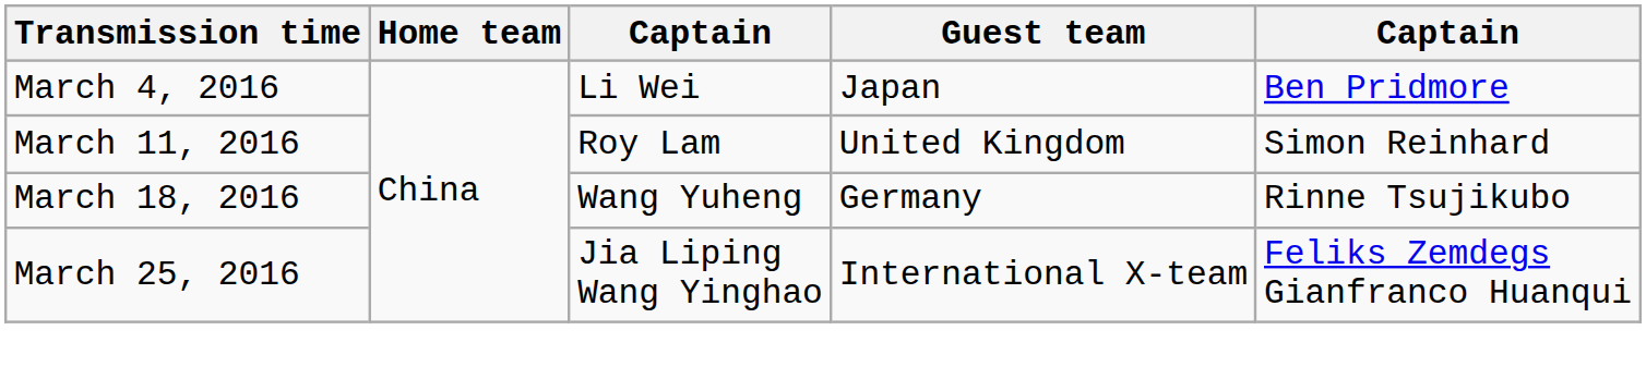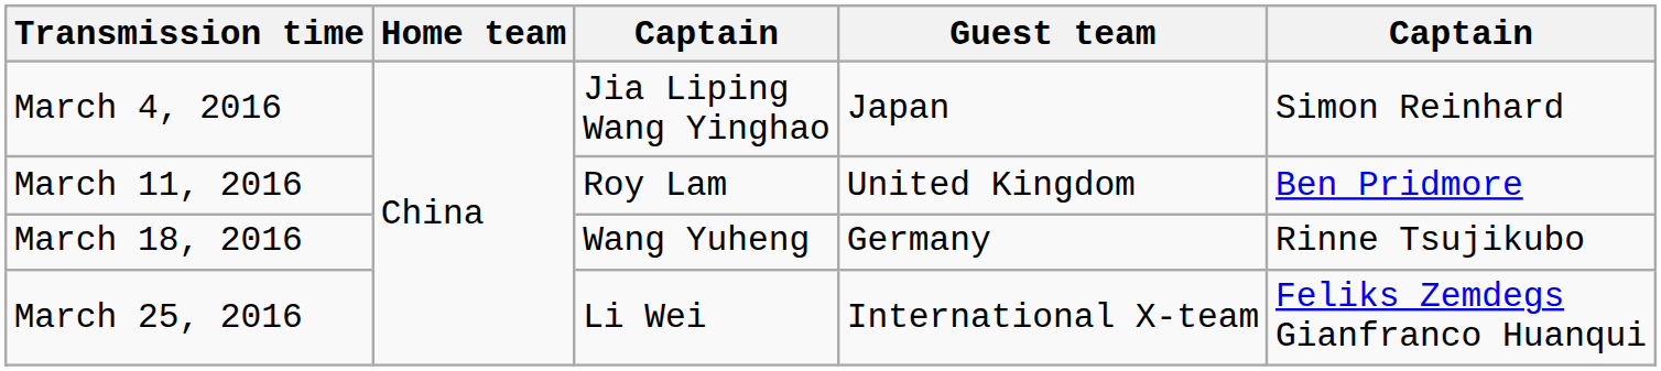March 4, 2016 | column 3: Li Wei -> Jia Liping Wang Yinghao
March 4, 2016 | column 5: Ben Pridmore -> Simon Reinhard
March 11, 2016 | column 5: Simon Reinhard -> Ben Pridmore
March 25, 2016 | column 3: Jia Liping Wang Yinghao -> Li Wei
